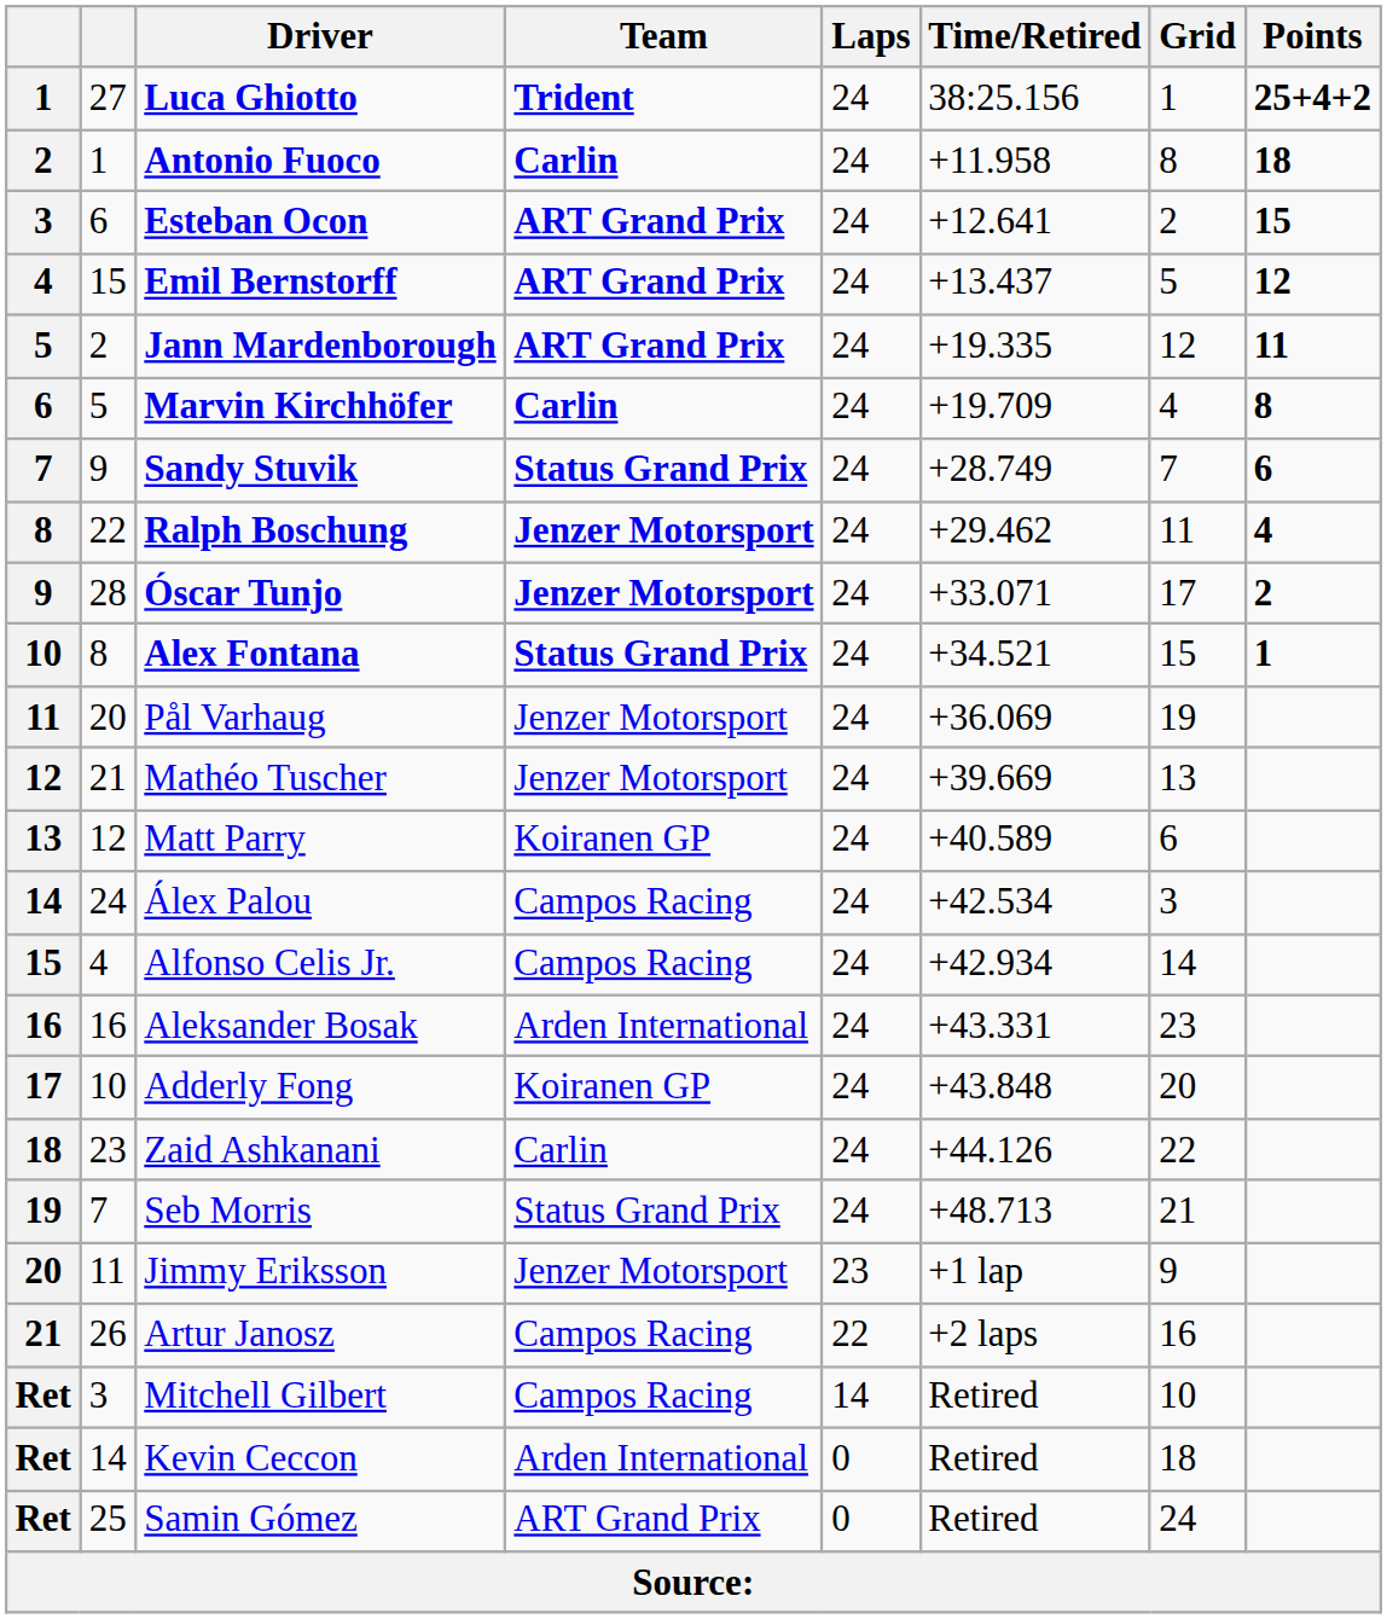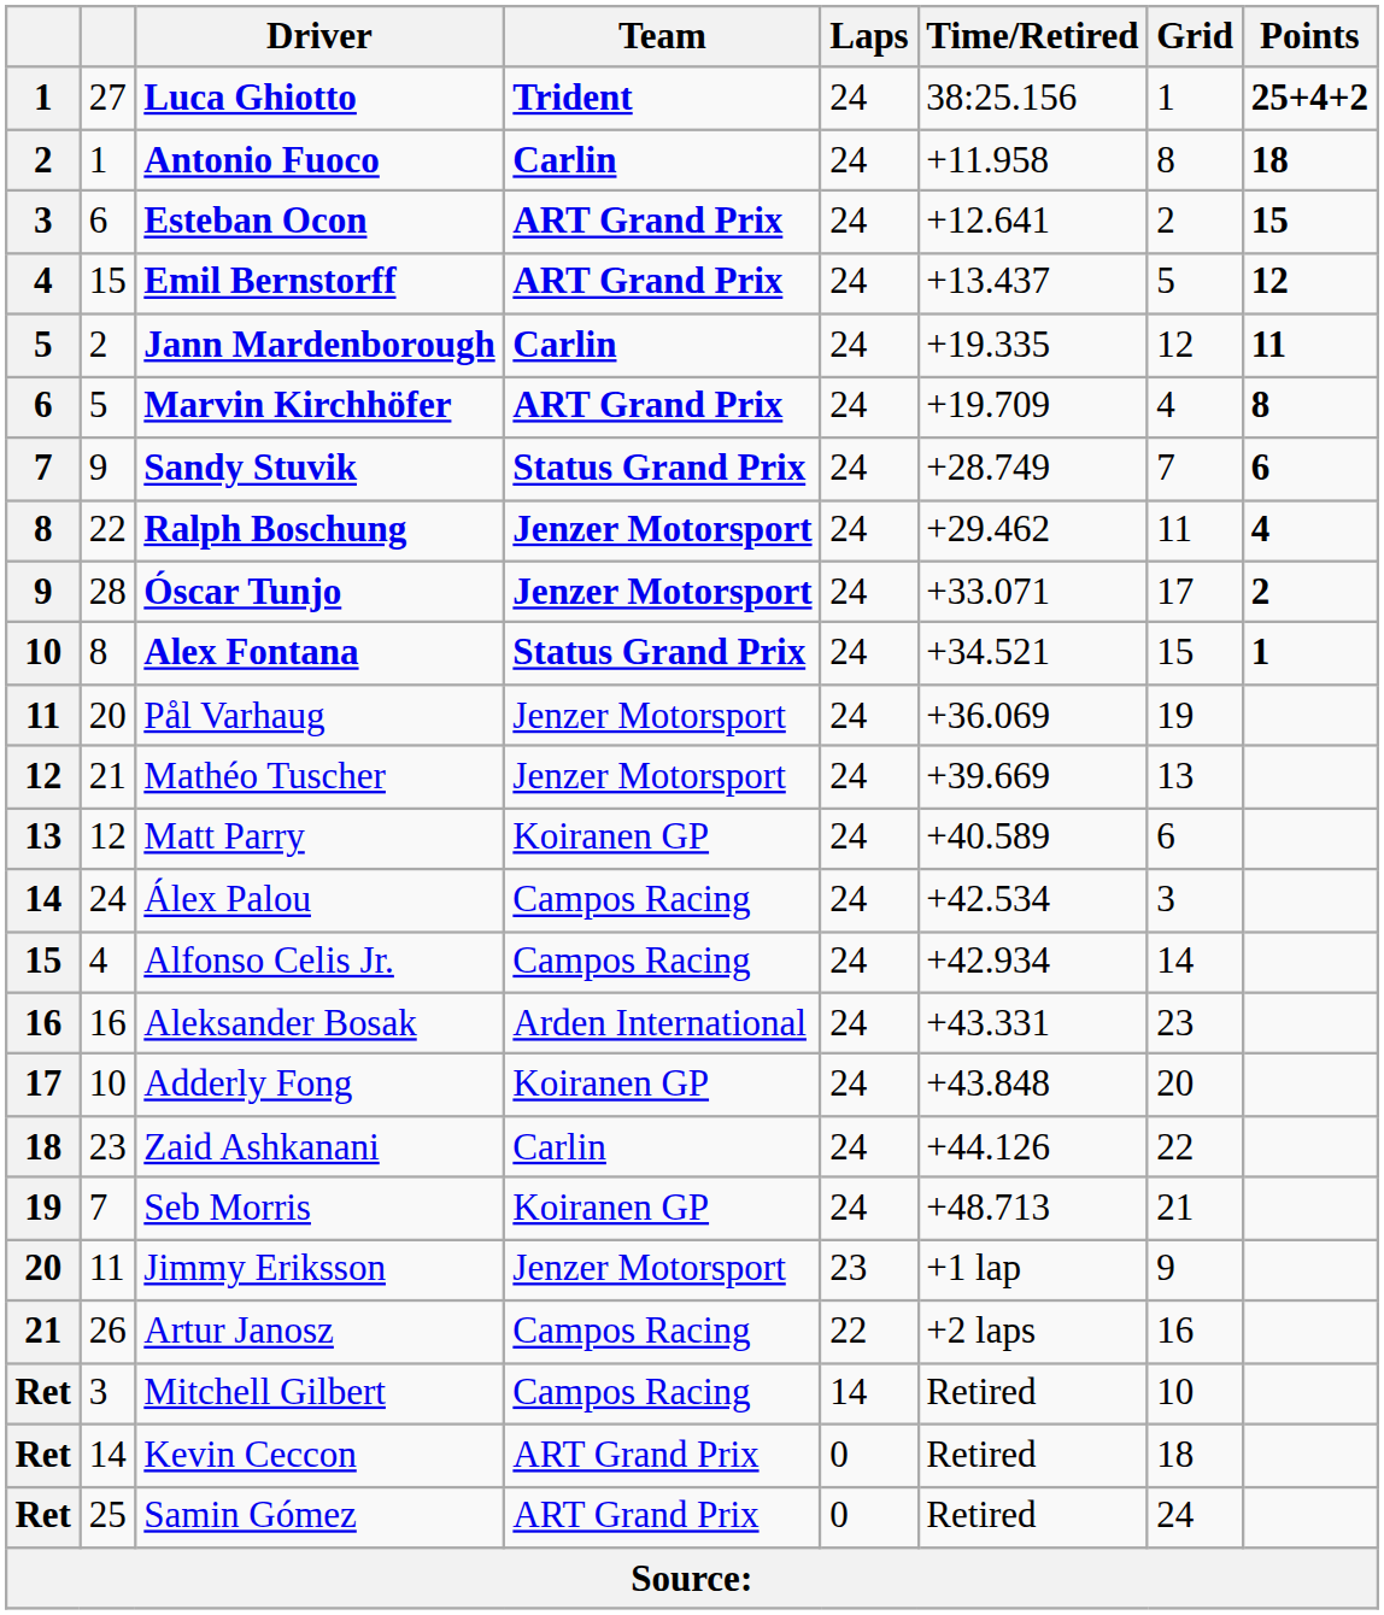Jann Mardenborough | Team: ART Grand Prix -> Carlin
Marvin Kirchhöfer | Team: Carlin -> ART Grand Prix
Seb Morris | Team: Status Grand Prix -> Koiranen GP
Kevin Ceccon | Team: Arden International -> ART Grand Prix
